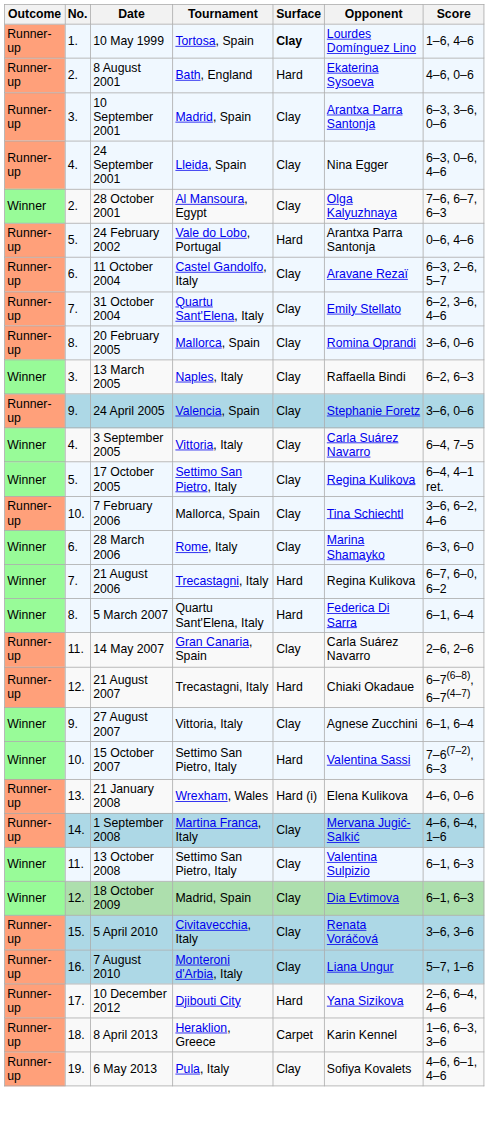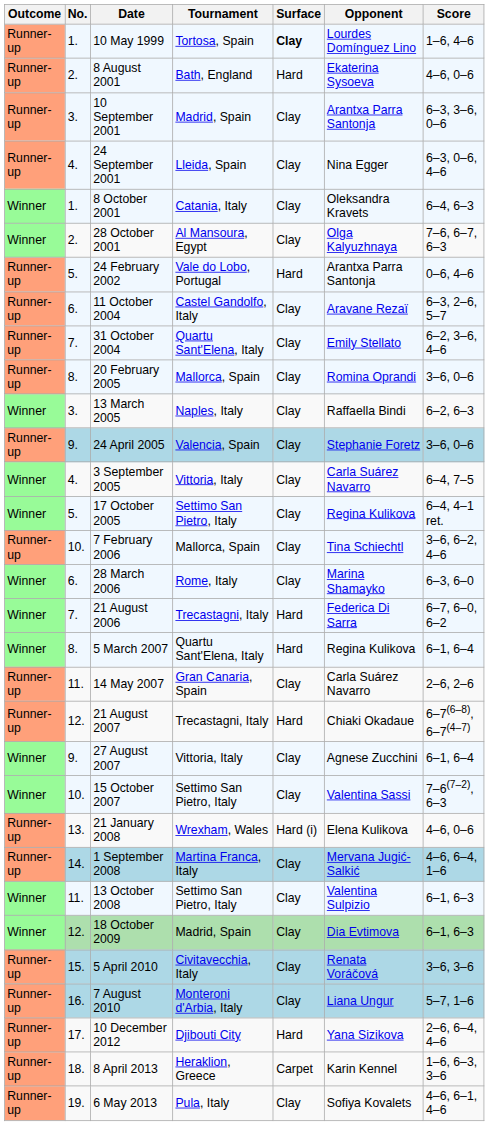+ row: Winner | 1. | 8 October 2001 | Catania, Italy | Clay | Oleksandra Kravets | 6–4, 6–3
21 August 2006 | Opponent: Regina Kulikova -> Federica Di Sarra
5 March 2007 | Opponent: Federica Di Sarra -> Regina Kulikova
15 October 2007 | Surface: Hard -> Clay
